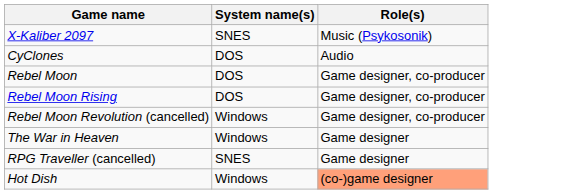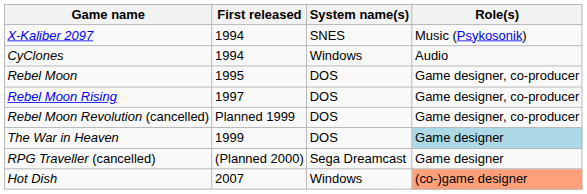+ column: First released | 1994 | 1994 | 1995 | 1997 | Planned 1999 | 1999 | (Planned 2000) | 2007
CyClones | System name(s): DOS -> Windows
Rebel Moon Revolution (cancelled) | System name(s): Windows -> DOS
The War in Heaven | System name(s): Windows -> DOS
The War in Heaven | Role(s): no background -> lightblue background
RPG Traveller (cancelled) | System name(s): SNES -> Sega Dreamcast
